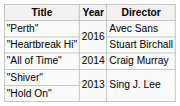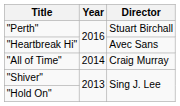"Perth" | Director: Avec Sans -> Stuart Birchall
"Heartbreak Hi" | Director: Stuart Birchall -> Avec Sans
